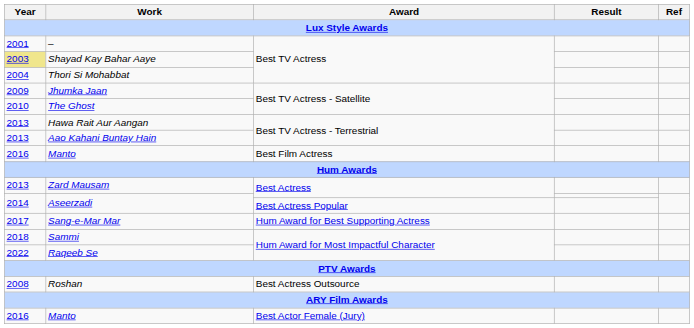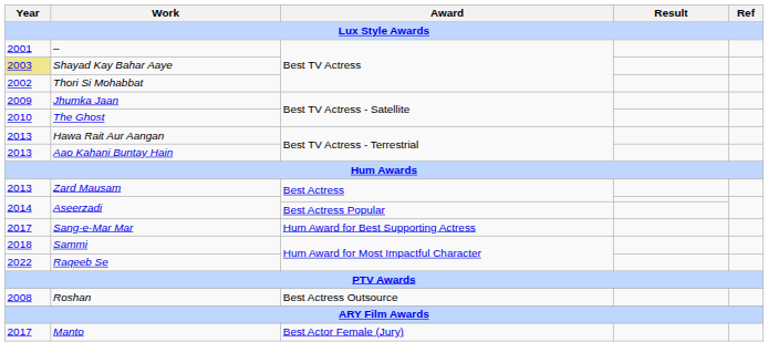Thori Si Mohabbat | Year: 2004 -> 2002
- row: 2016 | Manto | Best Film Actress
Manto / Best Actor Female (Jury) | Year: 2016 -> 2017
